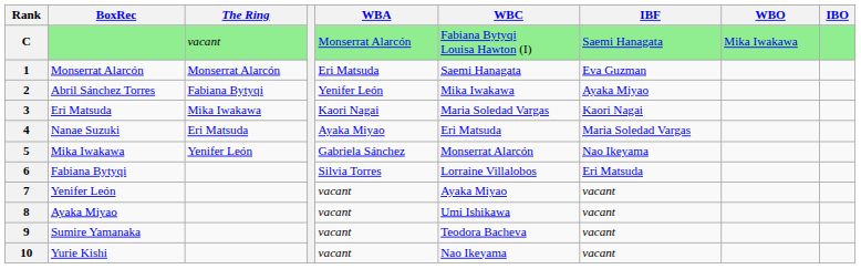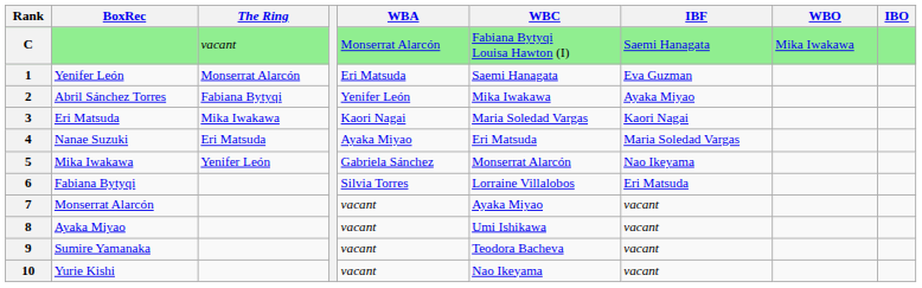1 | BoxRec: Monserrat Alarcón -> Yenifer León
7 | BoxRec: Yenifer León -> Monserrat Alarcón
